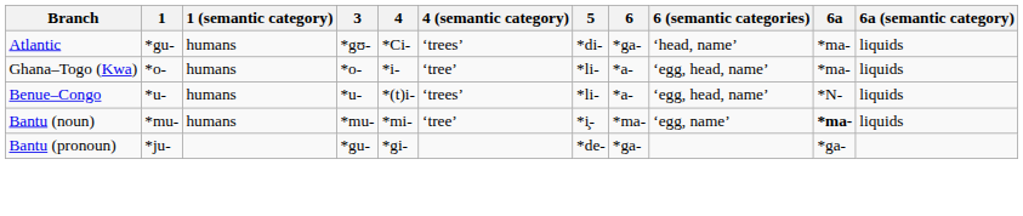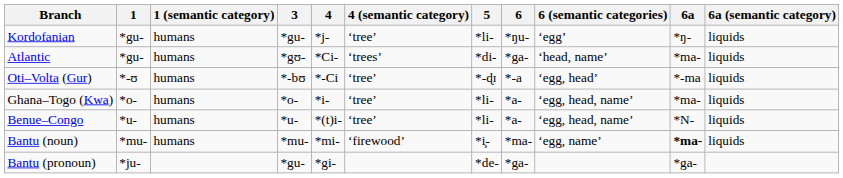+ row: Kordofanian | *gu- | humans | *gu- | *j- | ‘tree’ | *li- | *ŋu- | ‘egg’ | *ŋ- | liquids
+ row: Oti–Volta (Gur) | *-ʊ | humans | *-bʊ | *-Ci | ‘tree’ | *-ɖɪ | *-a | ‘egg, head’ | *-ma | liquids
Benue–Congo | 4 (semantic category): ‘trees’ -> ‘tree’
Bantu (noun) | 4 (semantic category): ‘tree’ -> ‘firewood’
